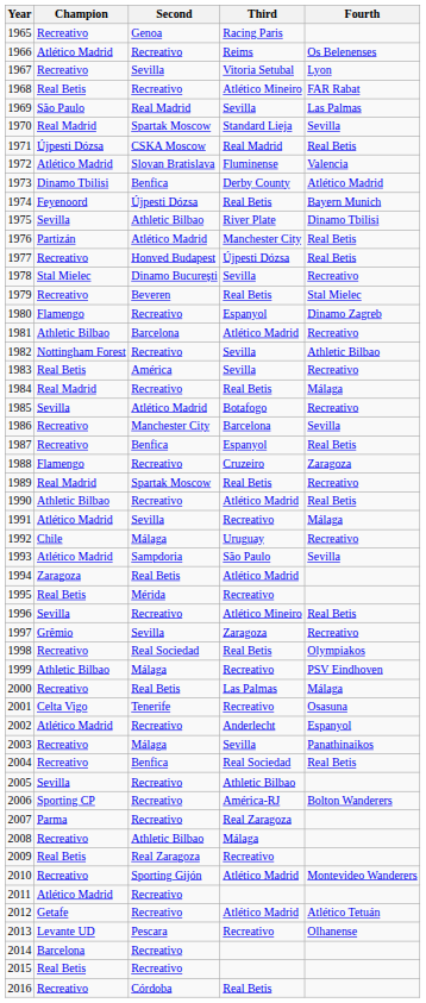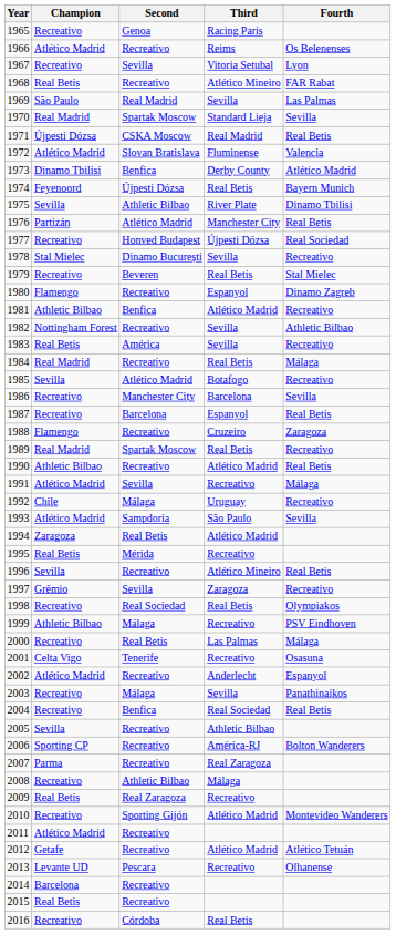1977 | Fourth: Real Betis -> Real Sociedad
1981 | Second: Barcelona -> Benfica
1987 | Second: Benfica -> Barcelona
